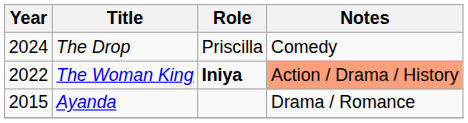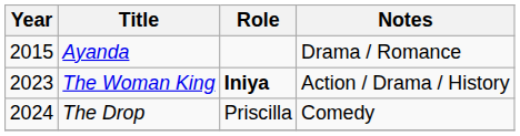rows swapped: Ayanda <-> The Drop
The Woman King | Year: 2022 -> 2023
The Woman King | Notes: lightsalmon background -> no background
